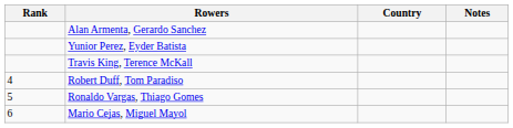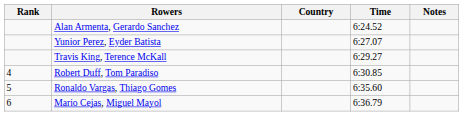+ column: Time | 6:24.52 | 6:27.07 | 6:29.27 | 6:30.85 | 6:35.60 | 6:36.79
